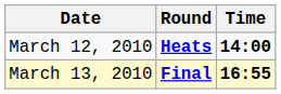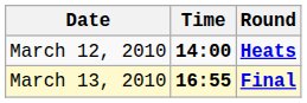columns swapped: Time <-> Round
